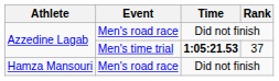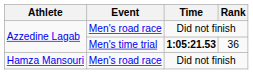Azzedine Lagab / Men's time trial | Rank: 37 -> 36
